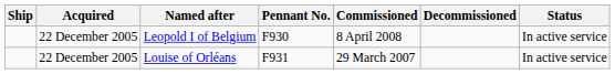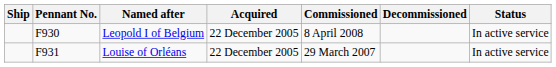columns swapped: Pennant No. <-> Acquired
